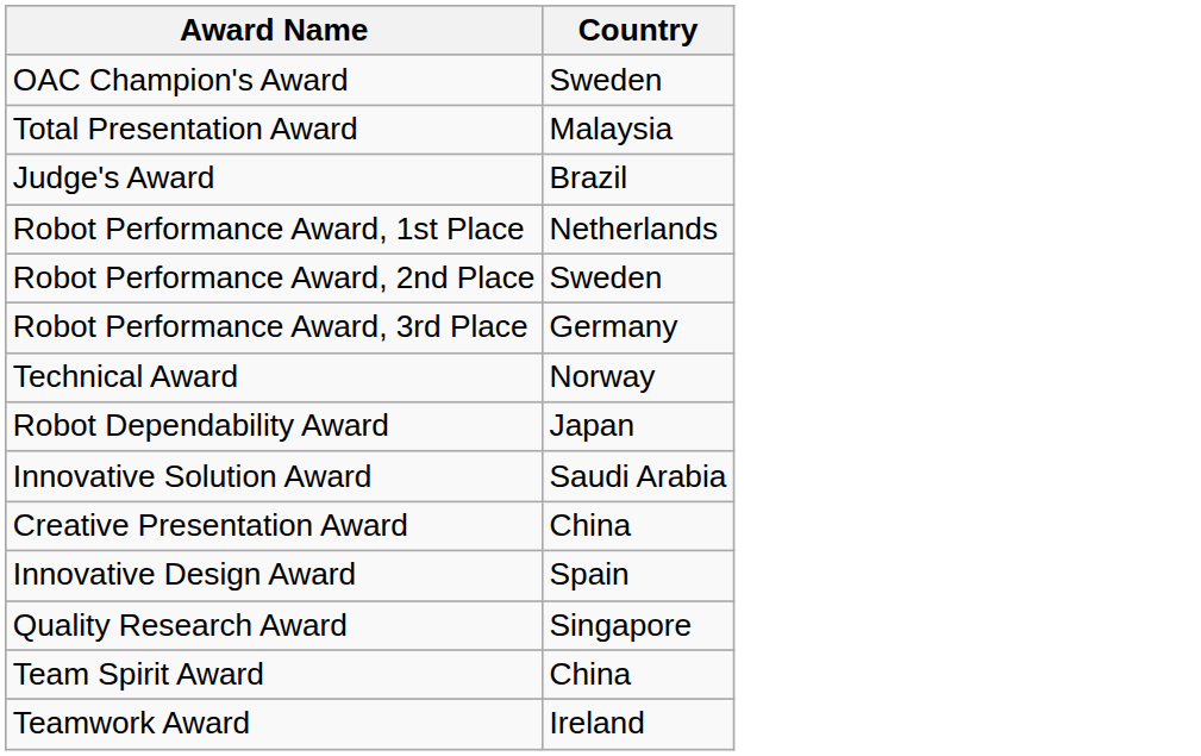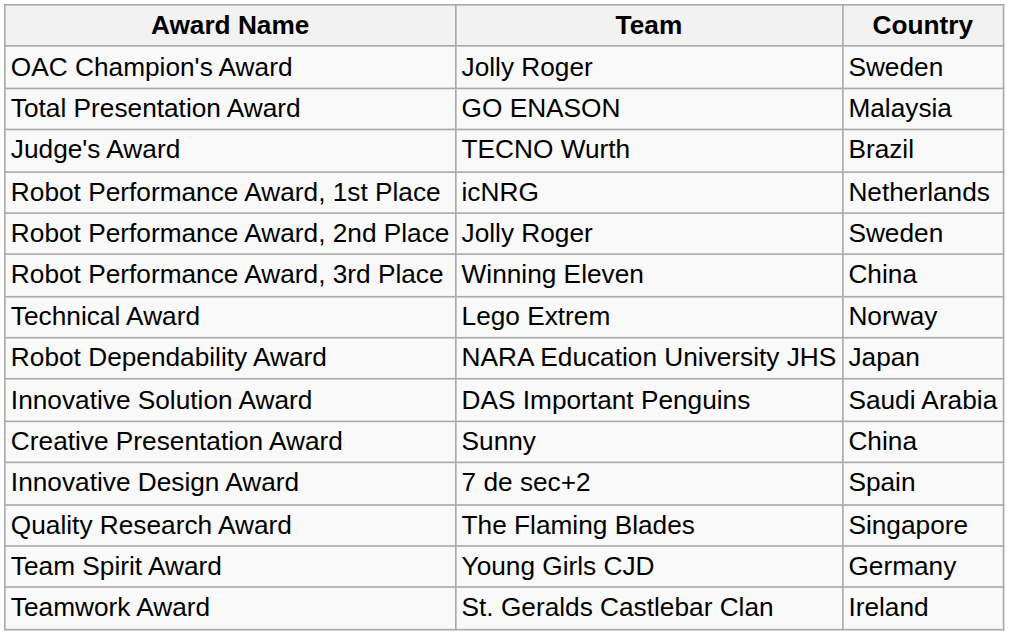+ column: Team | Jolly Roger | GO ENASON | TECNO Wurth | icNRG | Jolly Roger | Winning Eleven | Lego Extrem | NARA Education University JHS | DAS Important Penguins | Sunny | 7 de sec+2 | The Flaming Blades | Young Girls CJD | St. Geralds Castlebar Clan
Robot Performance Award, 3rd Place | Country: Germany -> China
Team Spirit Award | Country: China -> Germany
